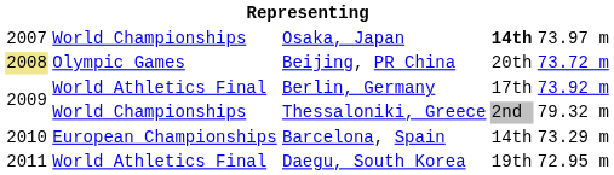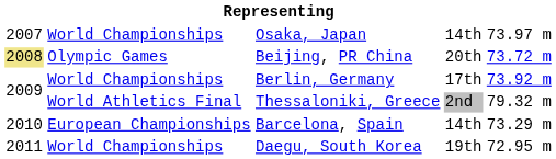Osaka, Japan | column 4: bold -> normal
Berlin, Germany | column 2: World Athletics Final -> World Championships
Thessaloniki, Greece | column 2: World Championships -> World Athletics Final
Daegu, South Korea | column 2: World Athletics Final -> World Championships
